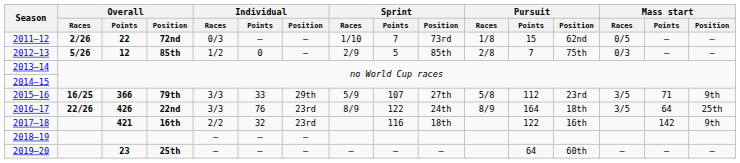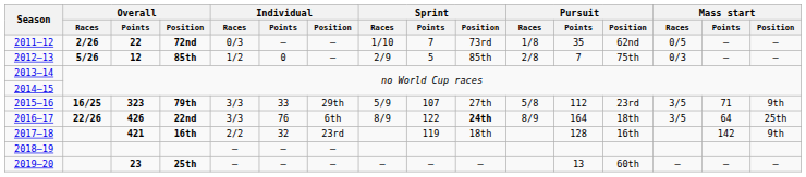2011–12 | Pursuit / Points: 15 -> 35
2015–16 | Overall / Points: 366 -> 323
2016–17 | Individual / Position: 23rd -> 6th
2016–17 | Sprint / Position: normal -> bold
2017–18 | Sprint / Points: 116 -> 119
2017–18 | Pursuit / Points: 122 -> 128
2019–20 | Pursuit / Points: 64 -> 13
